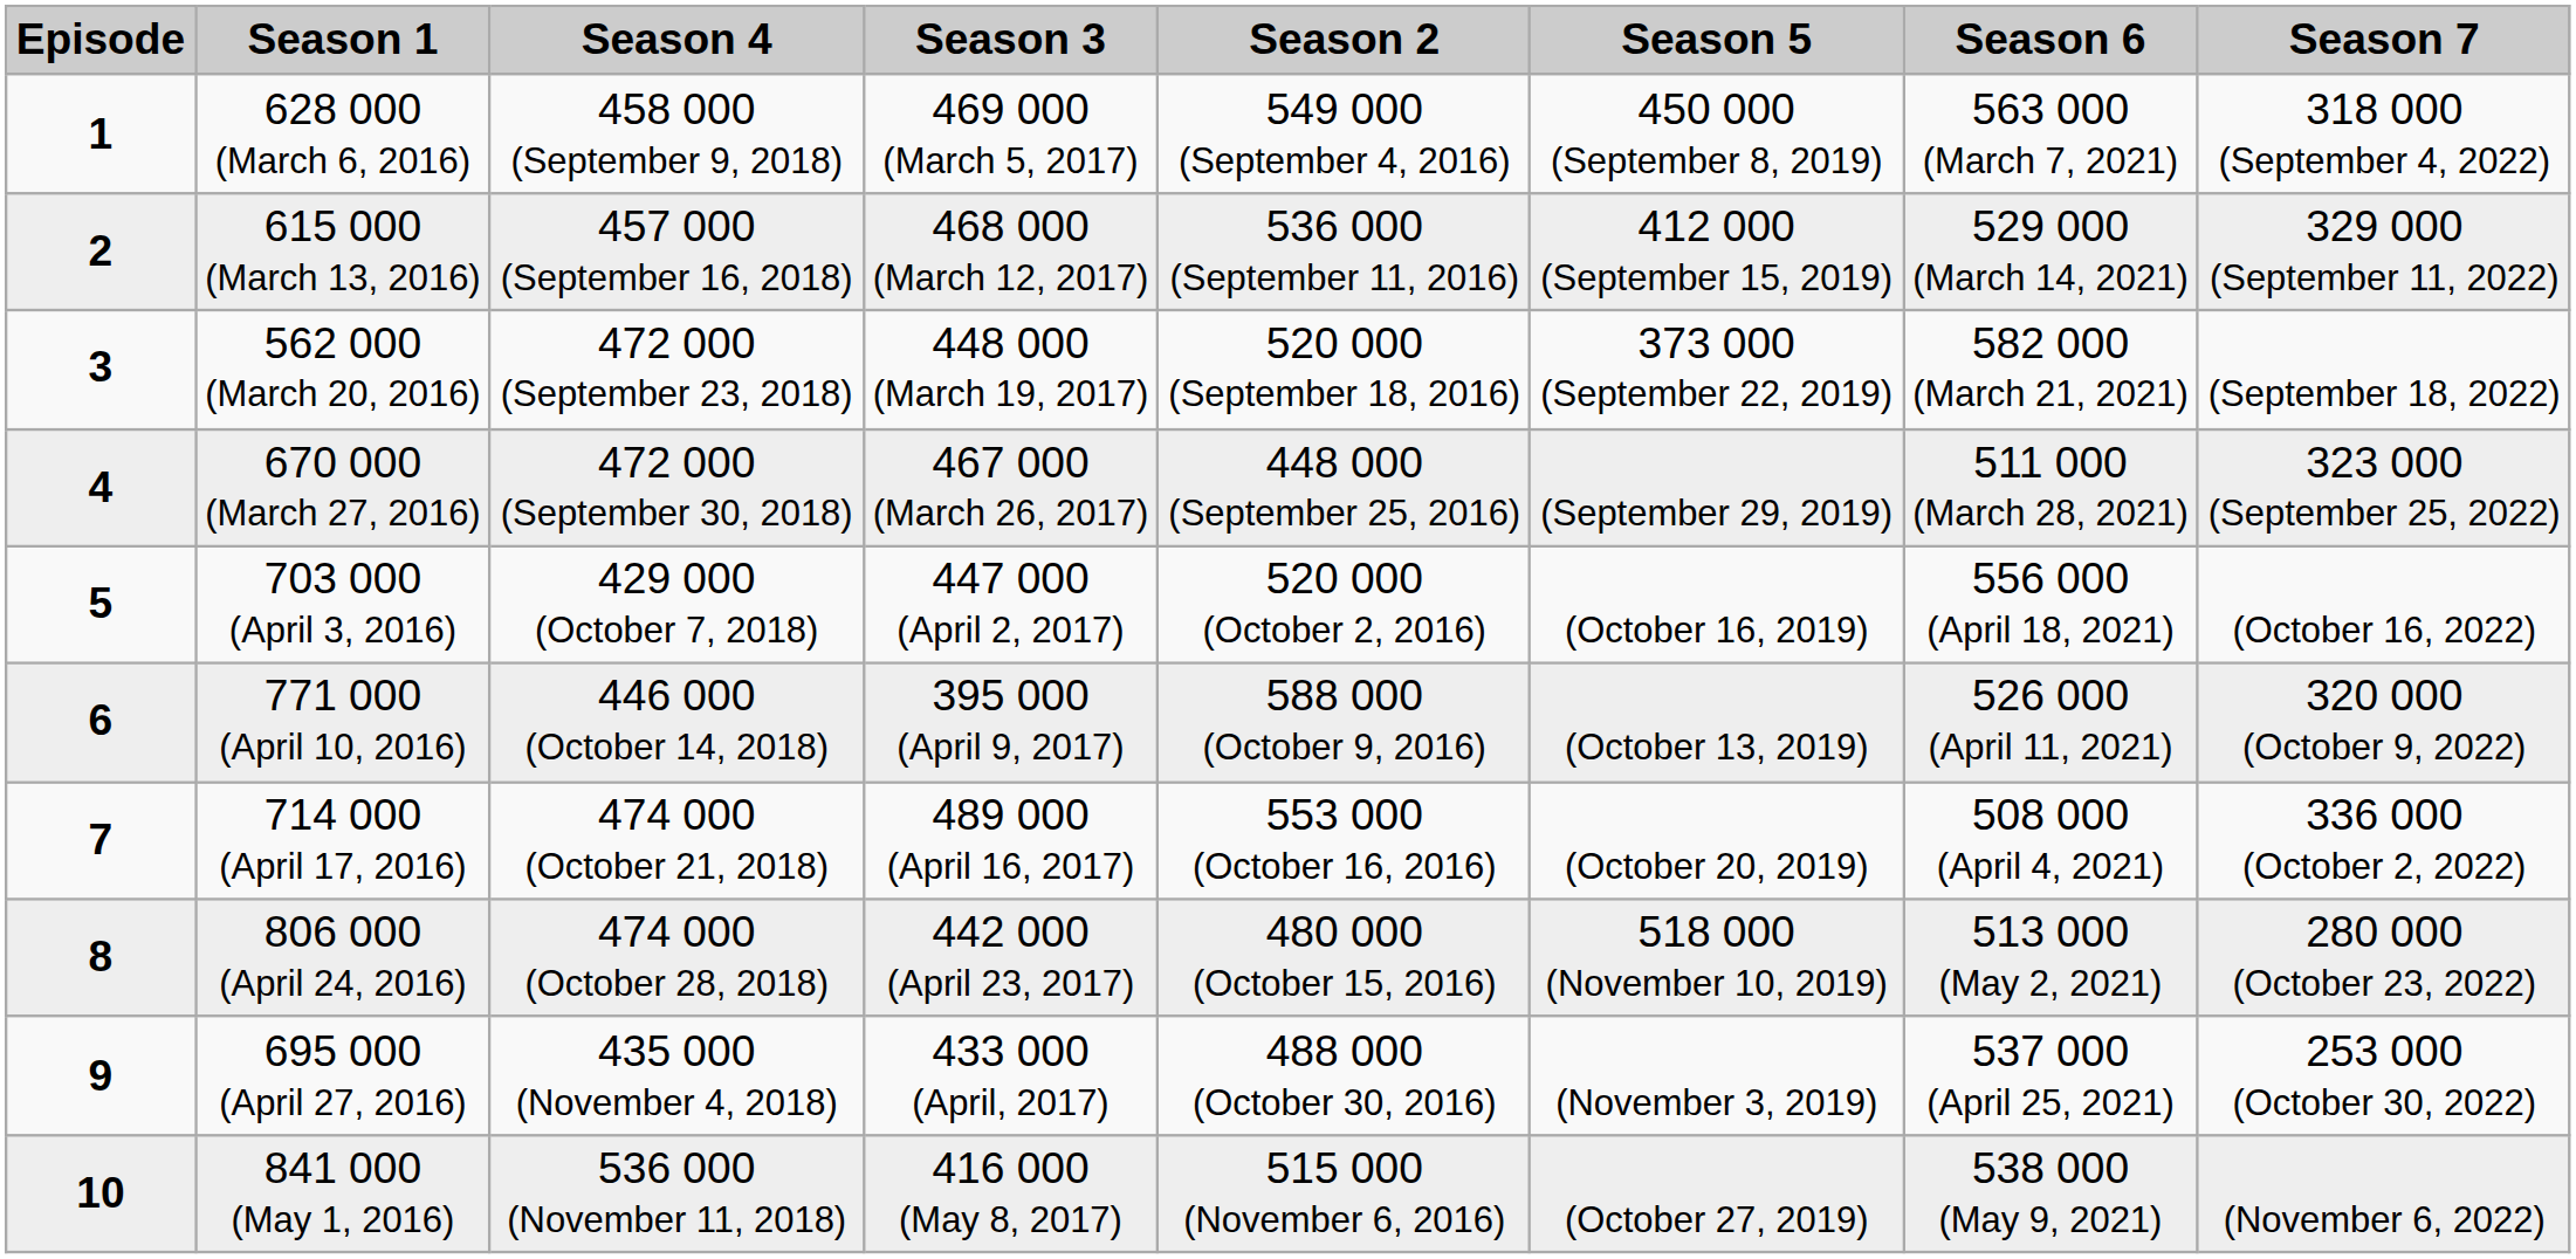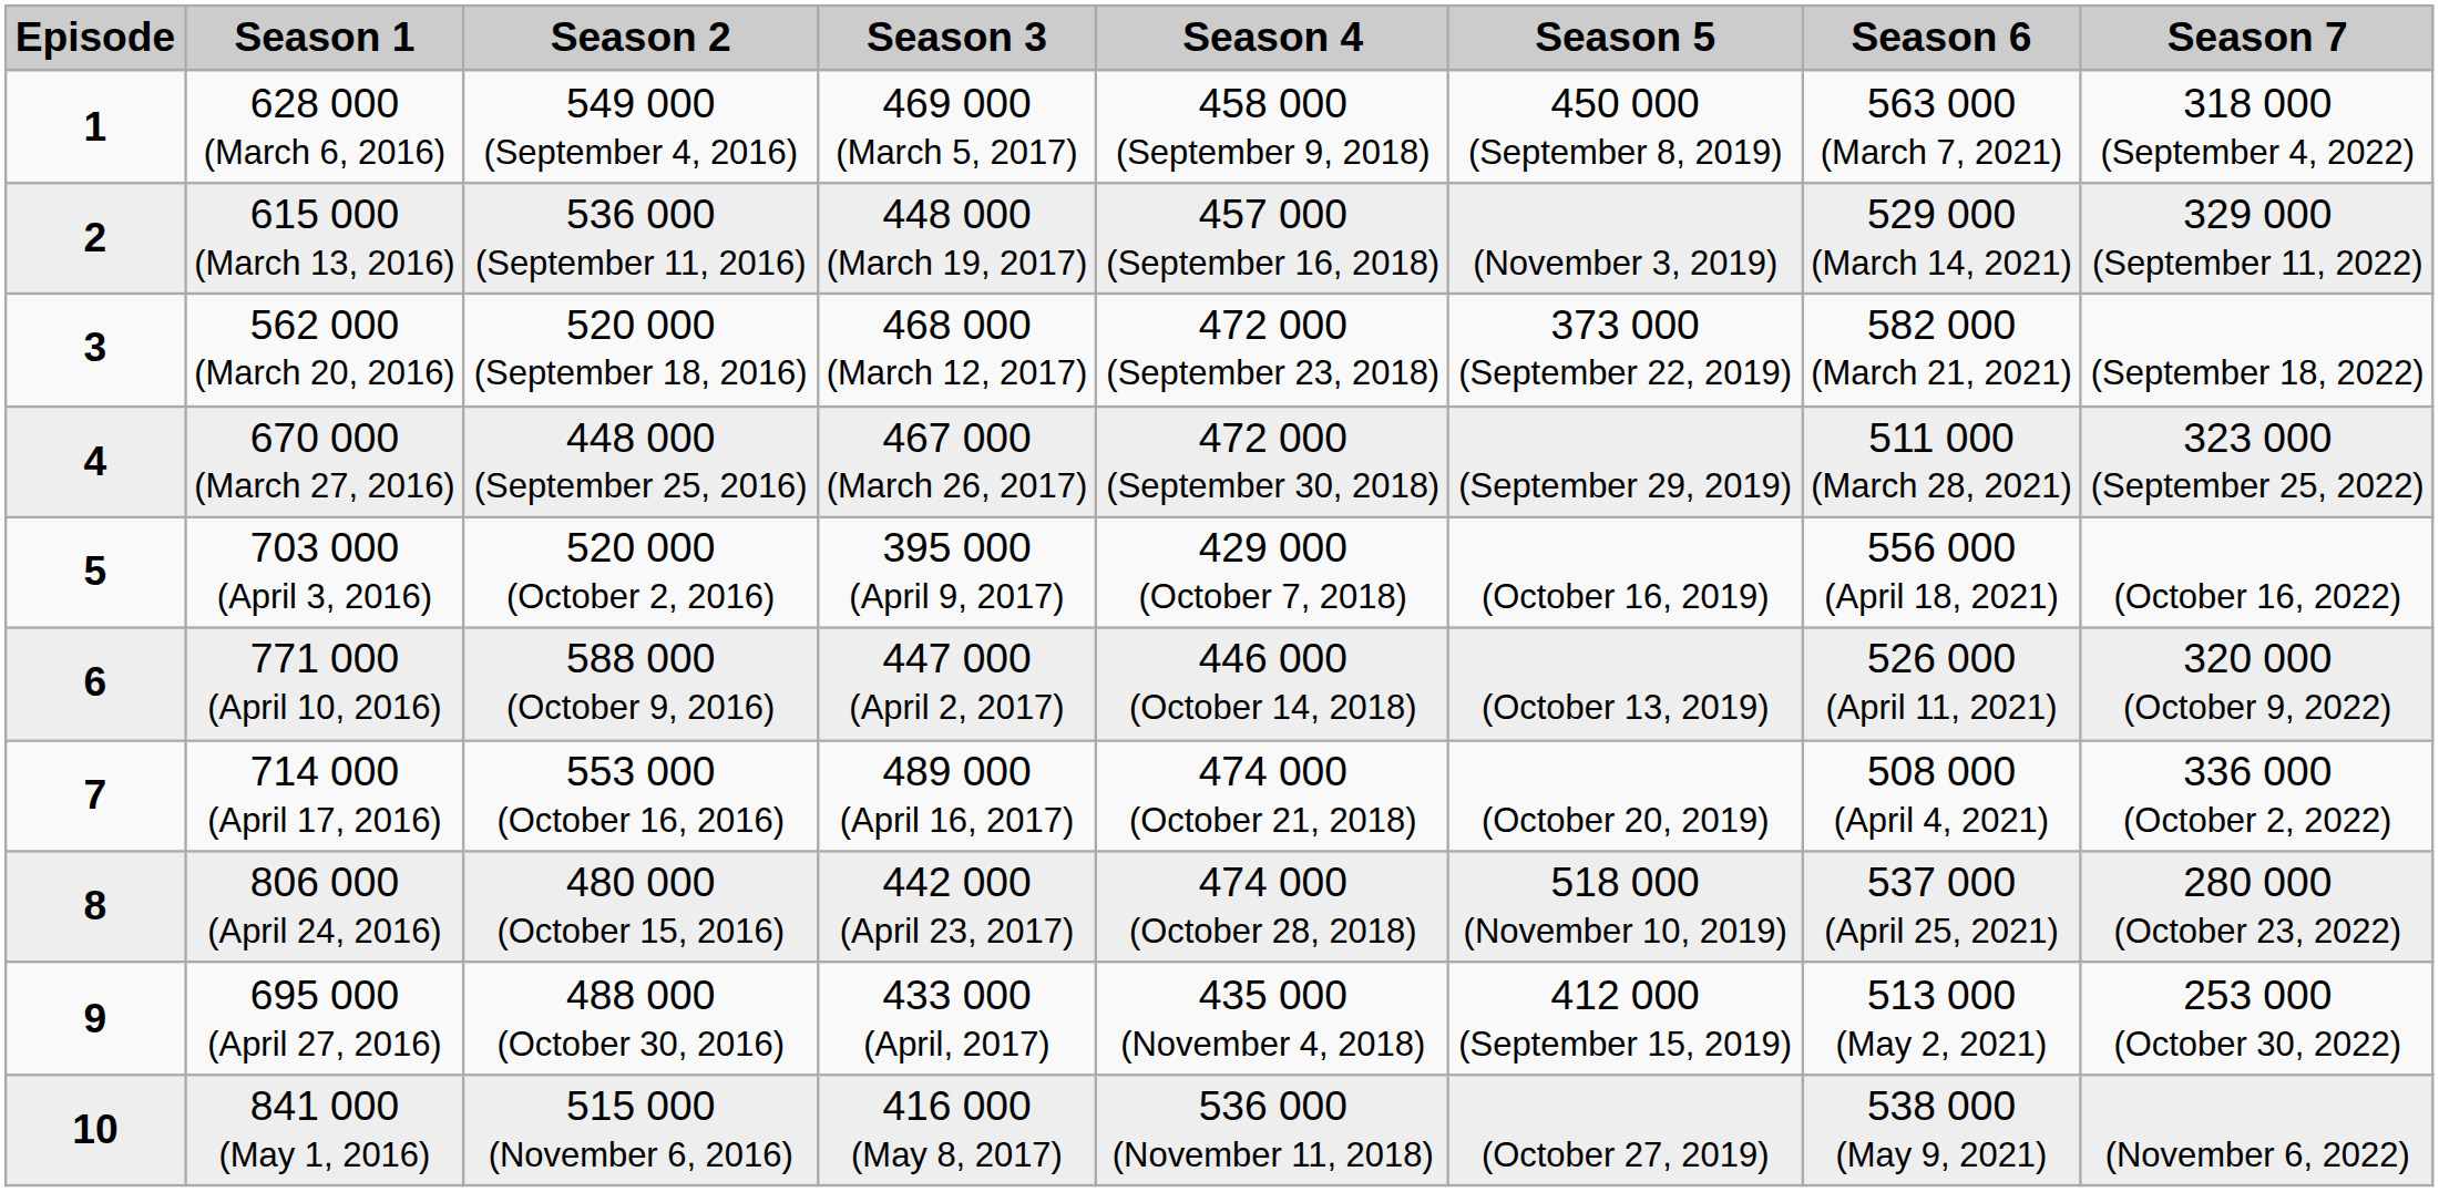columns swapped: Season 2 <-> Season 4
615 000 (March 13, 2016) | Season 3: 468 000 (March 12, 2017) -> 448 000 (March 19, 2017)
615 000 (March 13, 2016) | Season 5: 412 000 (September 15, 2019) -> (November 3, 2019)
562 000 (March 20, 2016) | Season 3: 448 000 (March 19, 2017) -> 468 000 (March 12, 2017)
703 000 (April 3, 2016) | Season 3: 447 000 (April 2, 2017) -> 395 000 (April 9, 2017)
771 000 (April 10, 2016) | Season 3: 395 000 (April 9, 2017) -> 447 000 (April 2, 2017)
806 000 (April 24, 2016) | Season 6: 513 000 (May 2, 2021) -> 537 000 (April 25, 2021)
695 000 (April 27, 2016) | Season 5: (November 3, 2019) -> 412 000 (September 15, 2019)
695 000 (April 27, 2016) | Season 6: 537 000 (April 25, 2021) -> 513 000 (May 2, 2021)
